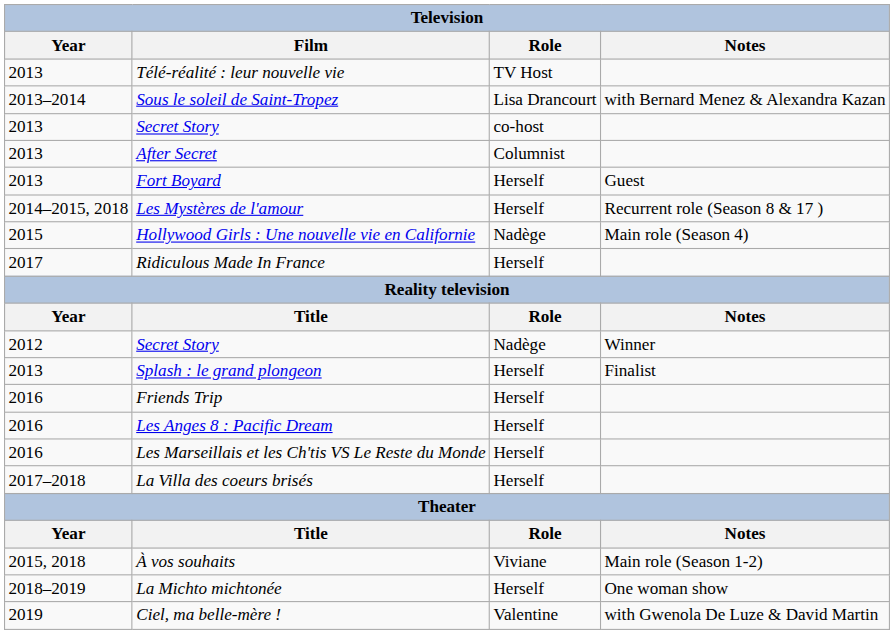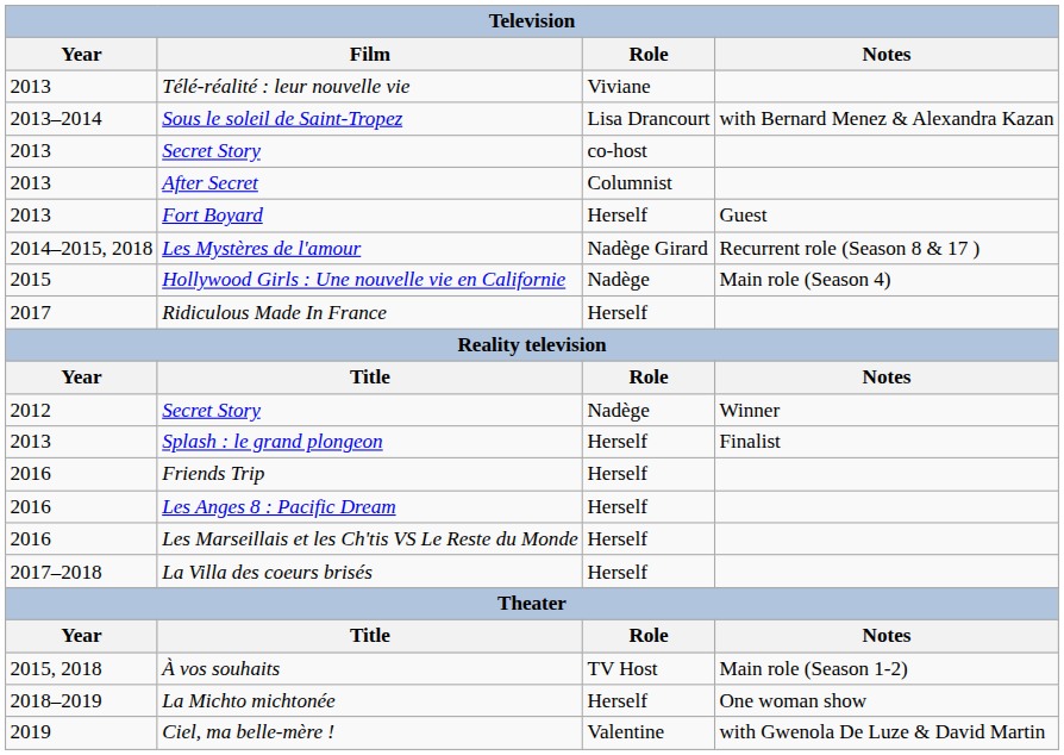Télé-réalité : leur nouvelle vie | Role: TV Host -> Viviane
Les Mystères de l'amour | Role: Herself -> Nadège Girard
À vos souhaits | Role: Viviane -> TV Host
